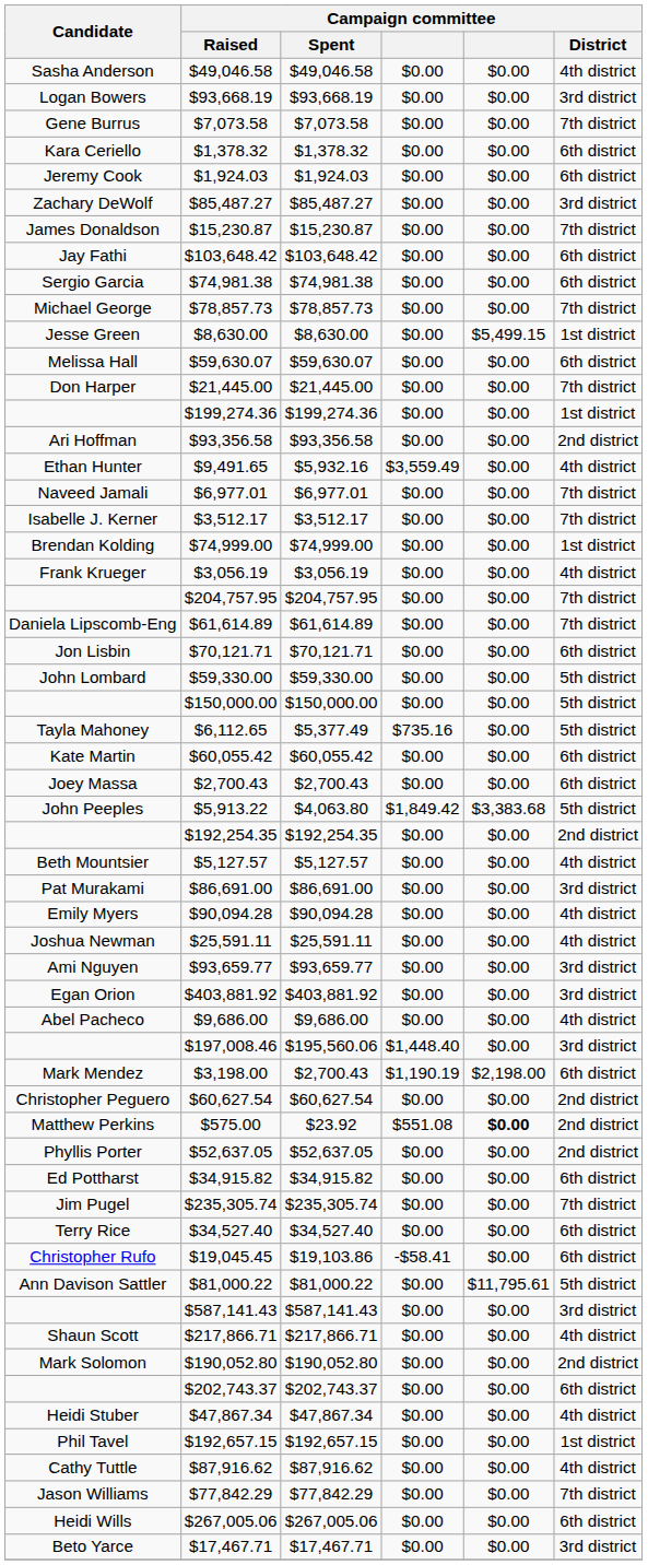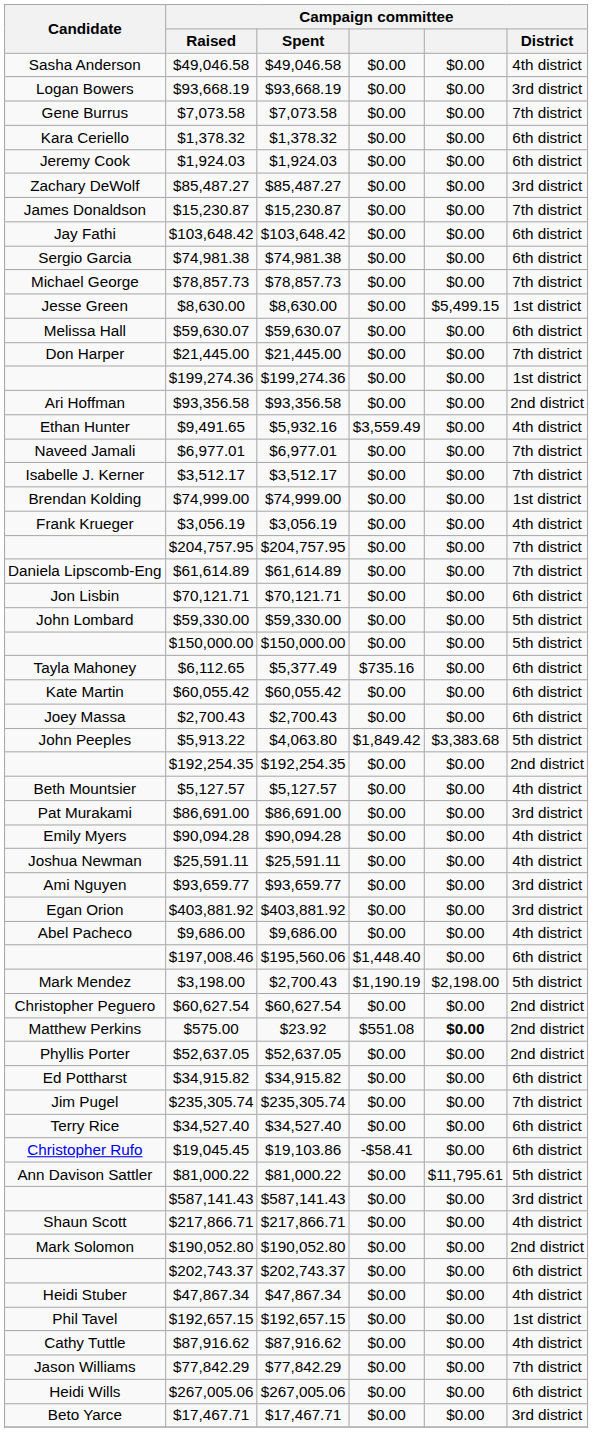$6,112.65 | Campaign committee / District: 5th district -> 6th district
$197,008.46 | Campaign committee / District: 3rd district -> 6th district
$3,198.00 | Campaign committee / District: 6th district -> 5th district
